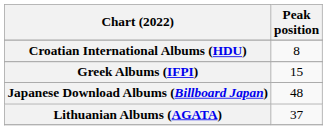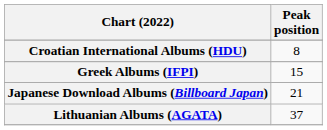Japanese Download Albums (Billboard Japan) | Peak position: 48 -> 21
